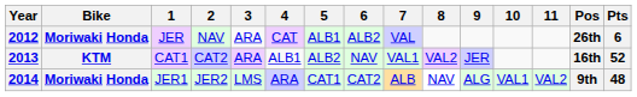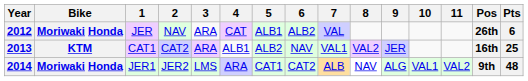2013 | Pts: 52 -> 25
